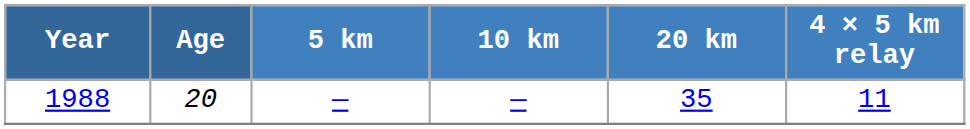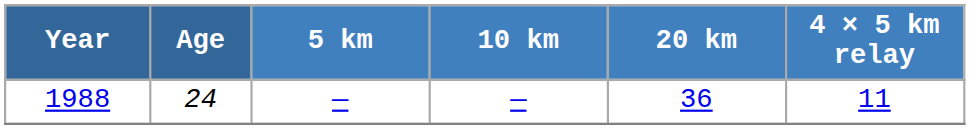1988 | Age: 20 -> 24
1988 | 20 km: 35 -> 36
